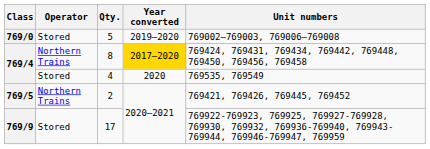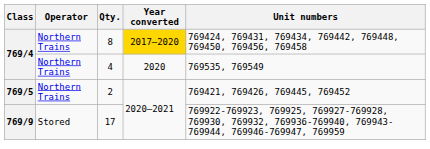- row: 769/0 | Stored | 5 | 2019–2020 | 769002–769003, 769006–769008
4 | Operator: Stored -> Northern Trains
